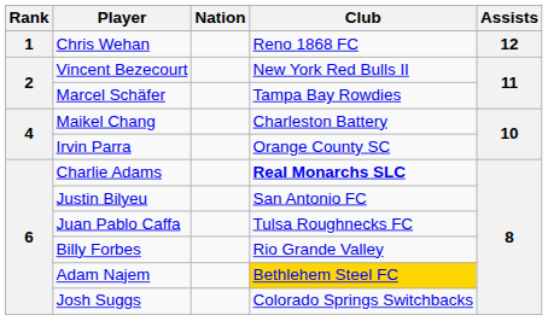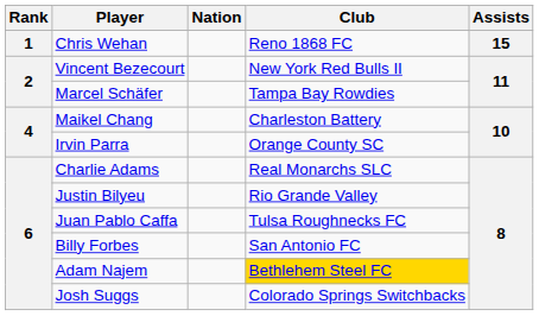Chris Wehan | Assists: 12 -> 15
Charlie Adams | Club: bold -> normal
Justin Bilyeu | Club: San Antonio FC -> Rio Grande Valley
Billy Forbes | Club: Rio Grande Valley -> San Antonio FC
